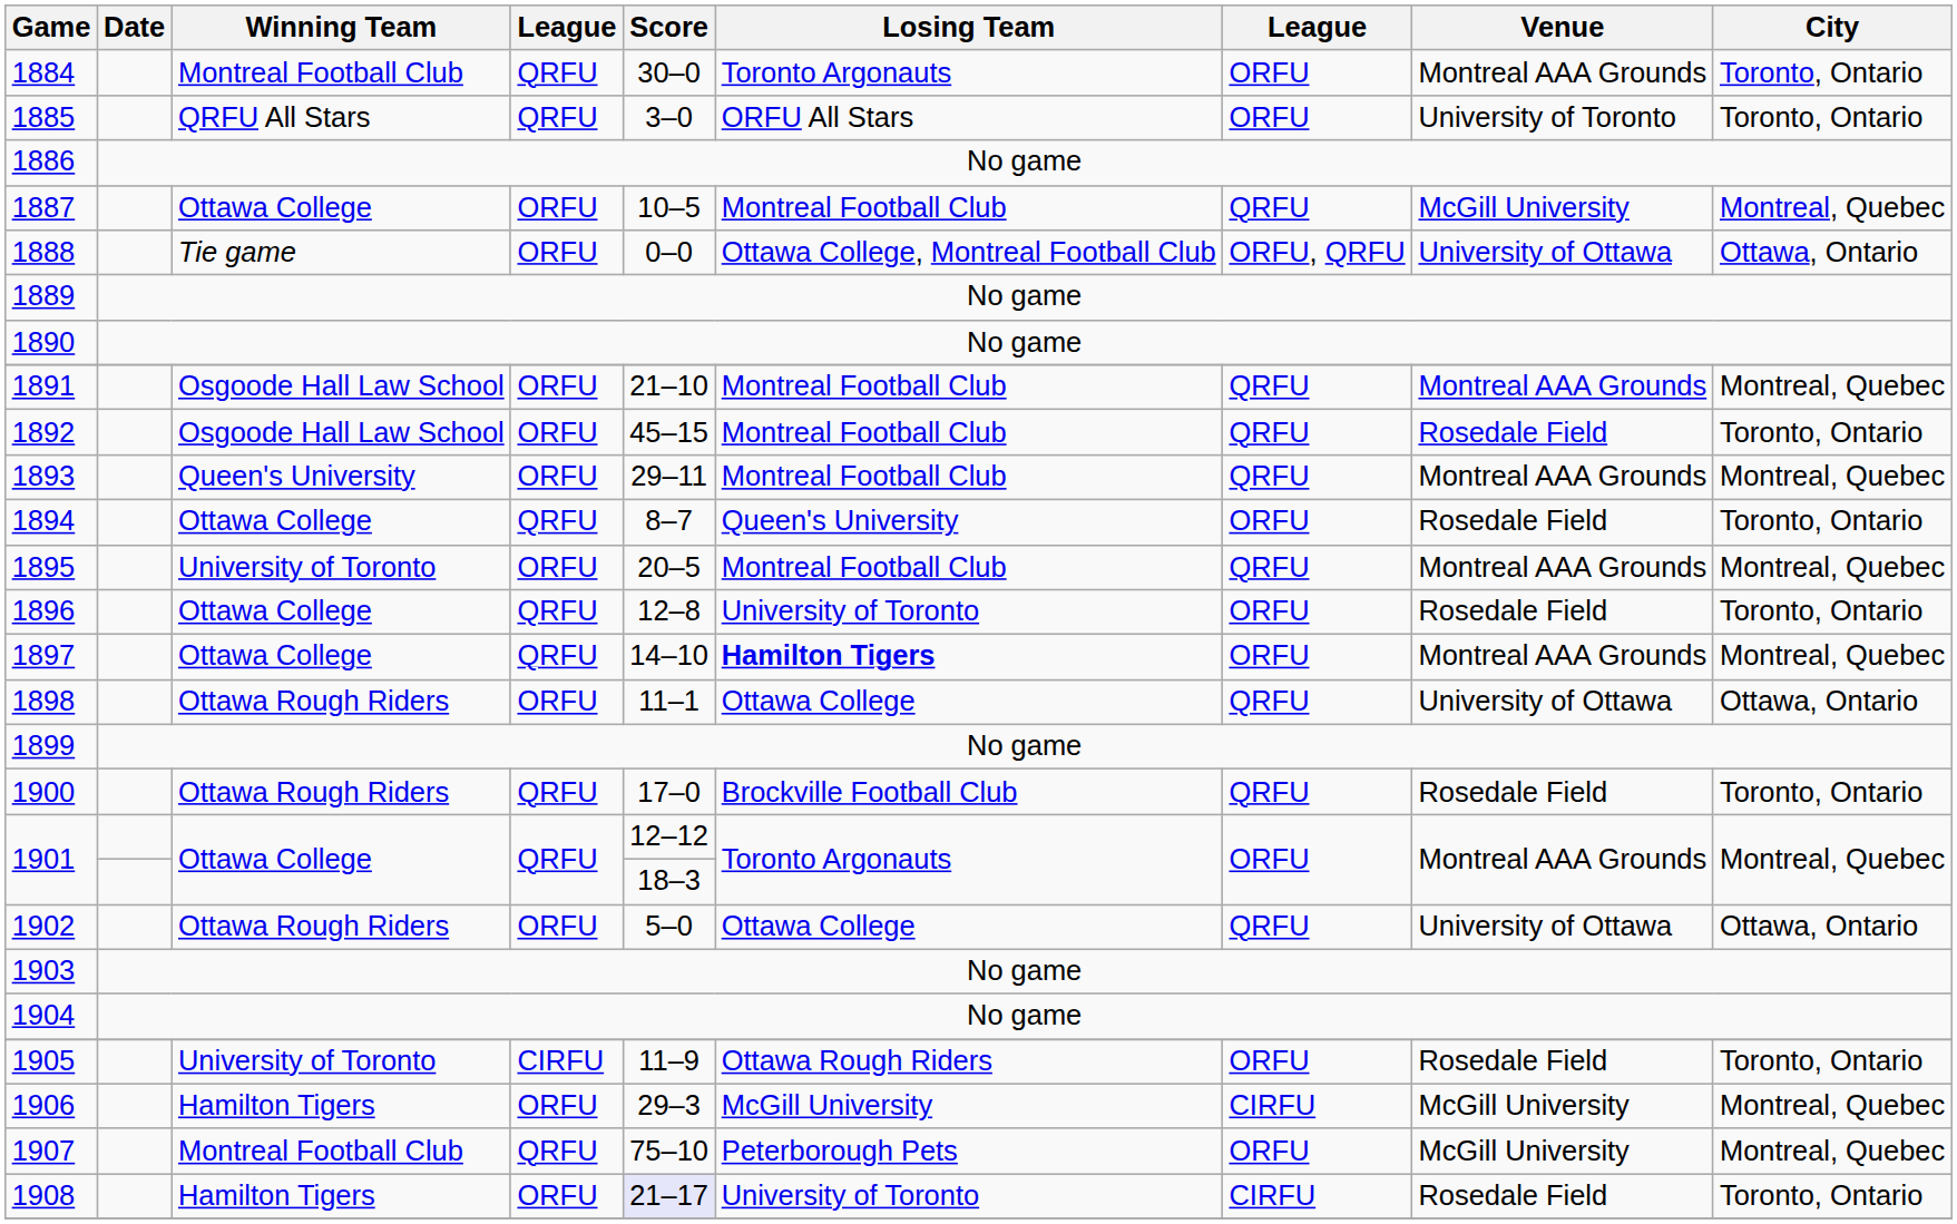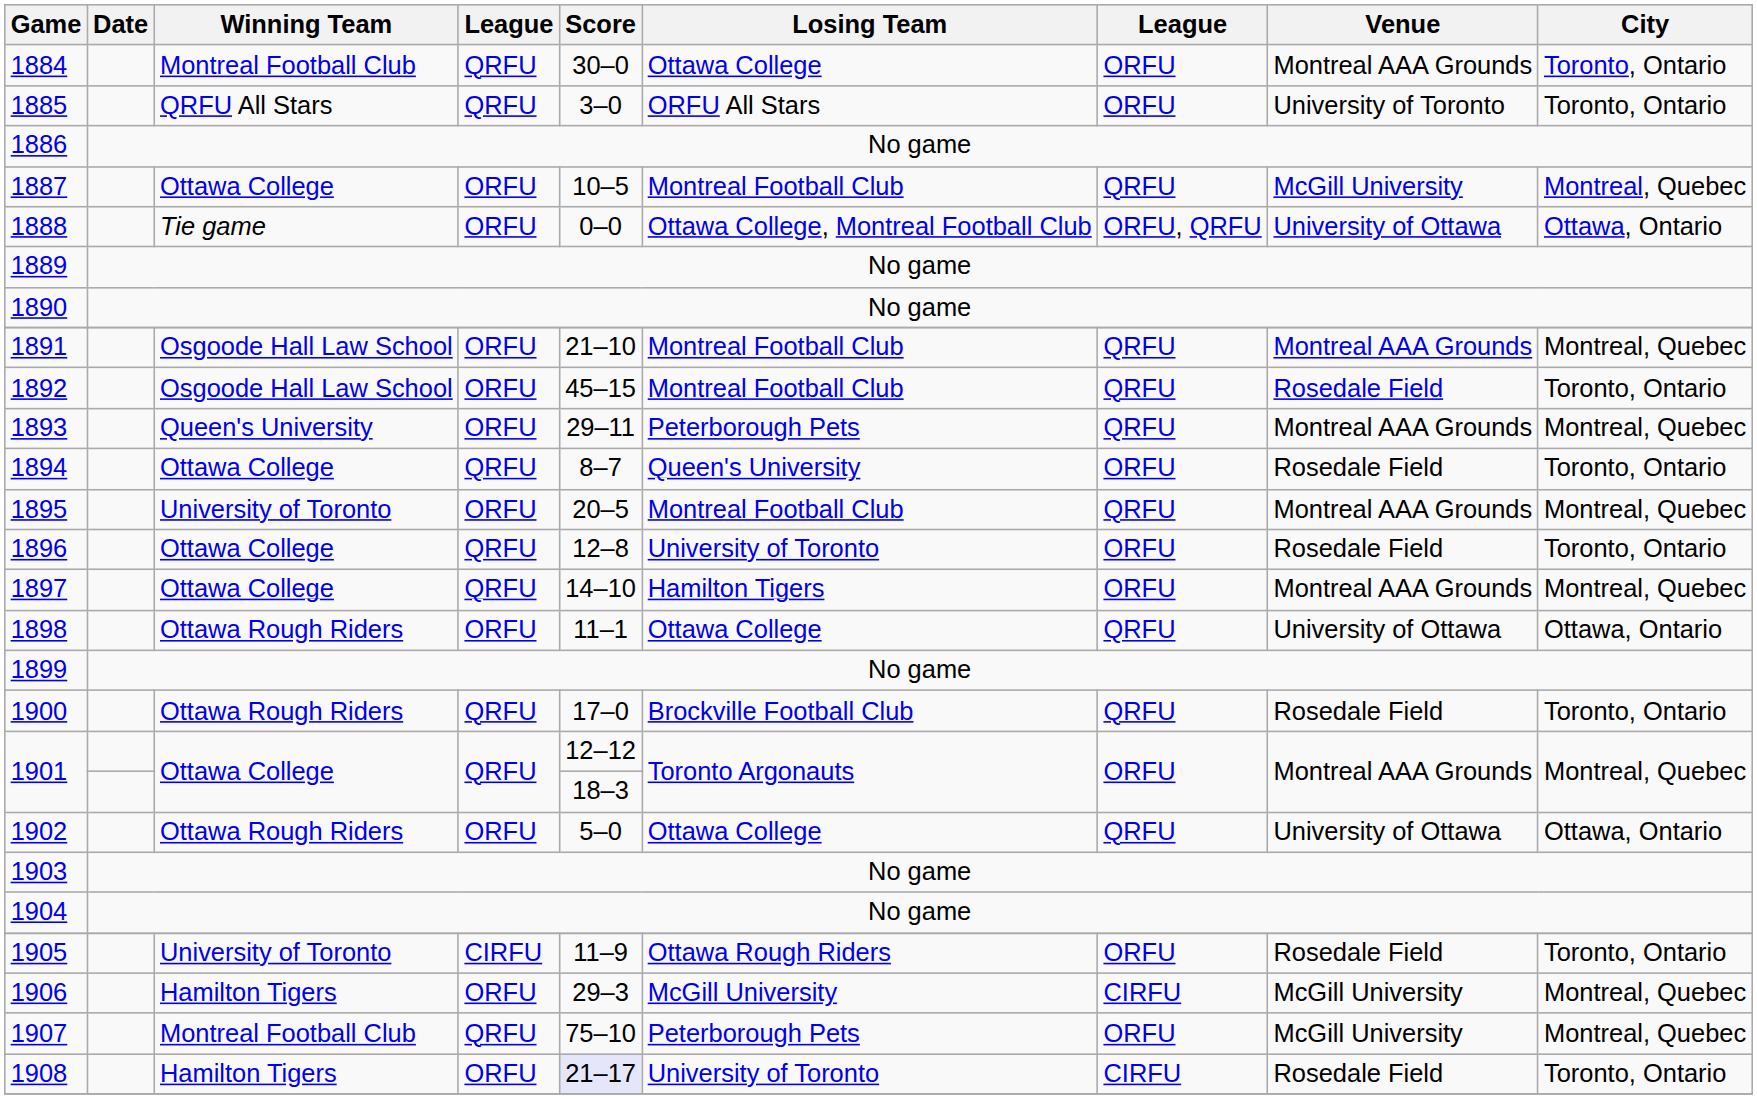1884 | Losing Team: Toronto Argonauts -> Ottawa College
1893 | Losing Team: Montreal Football Club -> Peterborough Pets
1897 | Losing Team: bold -> normal
